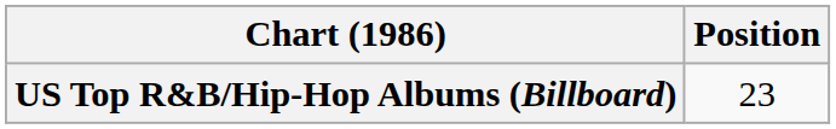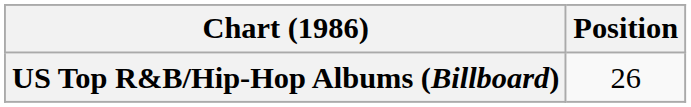US Top R&B/Hip-Hop Albums (Billboard) | Position: 23 -> 26
